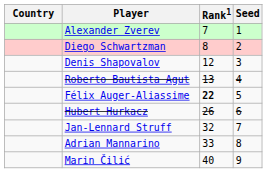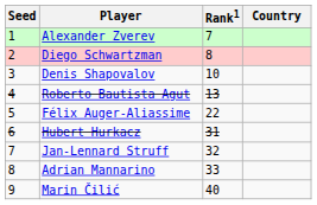columns swapped: Country <-> Seed
Denis Shapovalov | Rank1: 12 -> 10
Félix Auger-Aliassime | Rank1: bold -> normal
Hubert Hurkacz | Rank1: 26 -> 31
